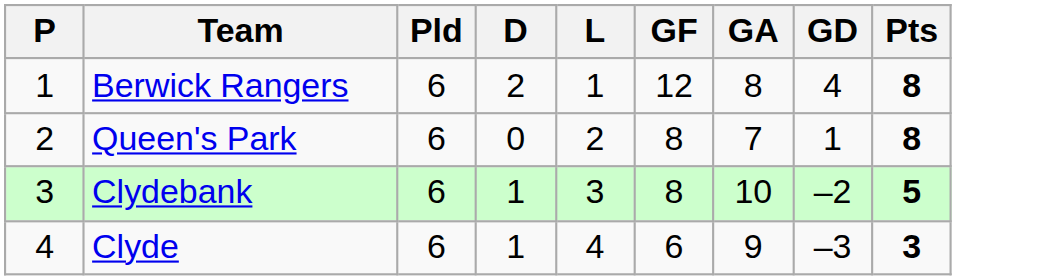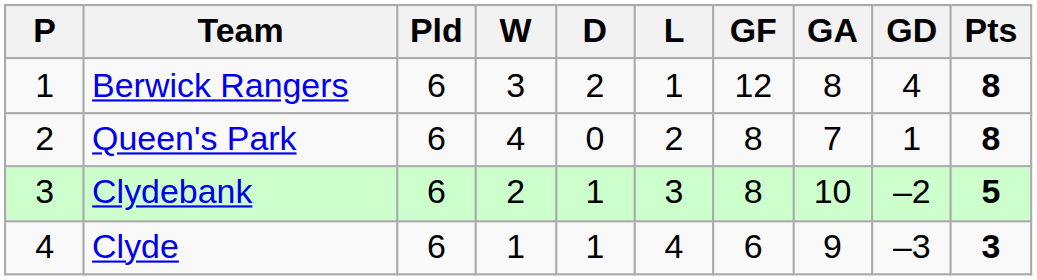+ column: W | 3 | 4 | 2 | 1
